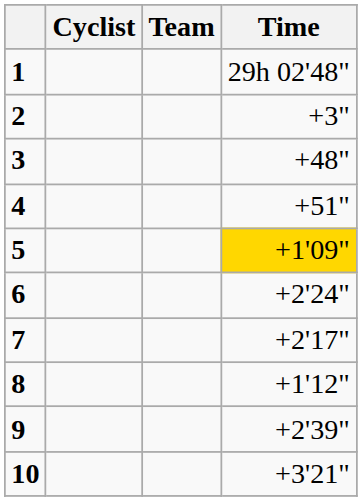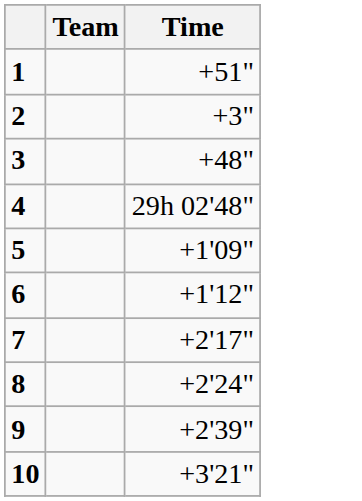- column: Cyclist
1 | Time: 29h 02'48" -> +51"
4 | Time: +51" -> 29h 02'48"
5 | Time: gold background -> no background
6 | Time: +2'24" -> +1'12"
8 | Time: +1'12" -> +2'24"
